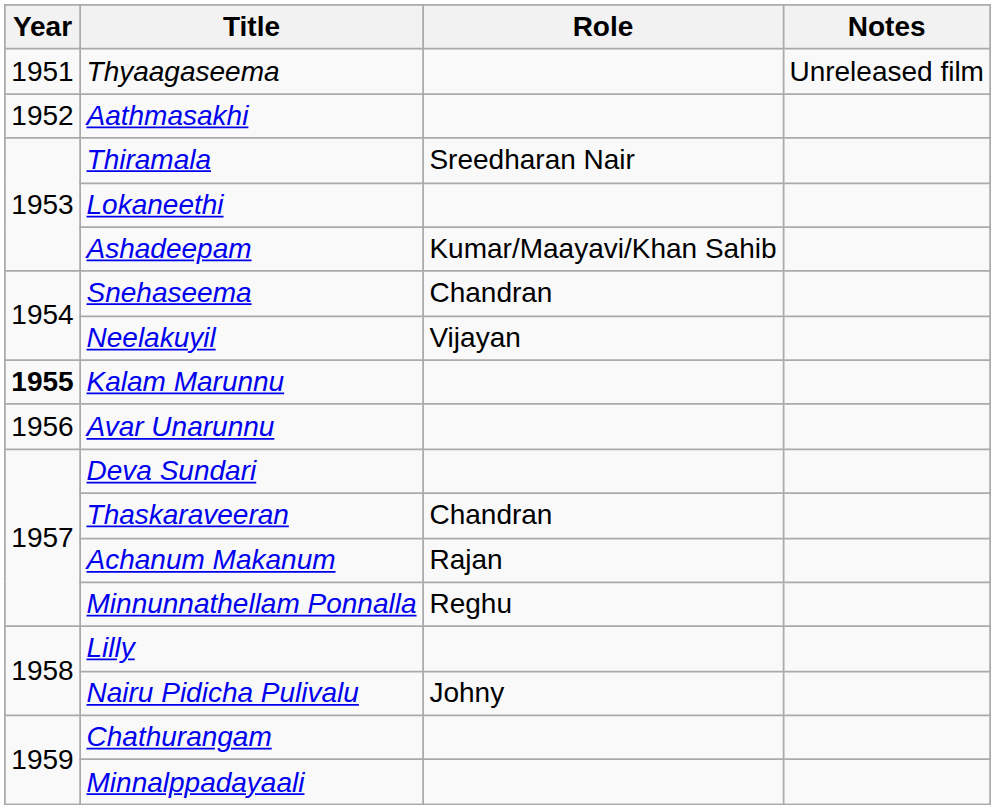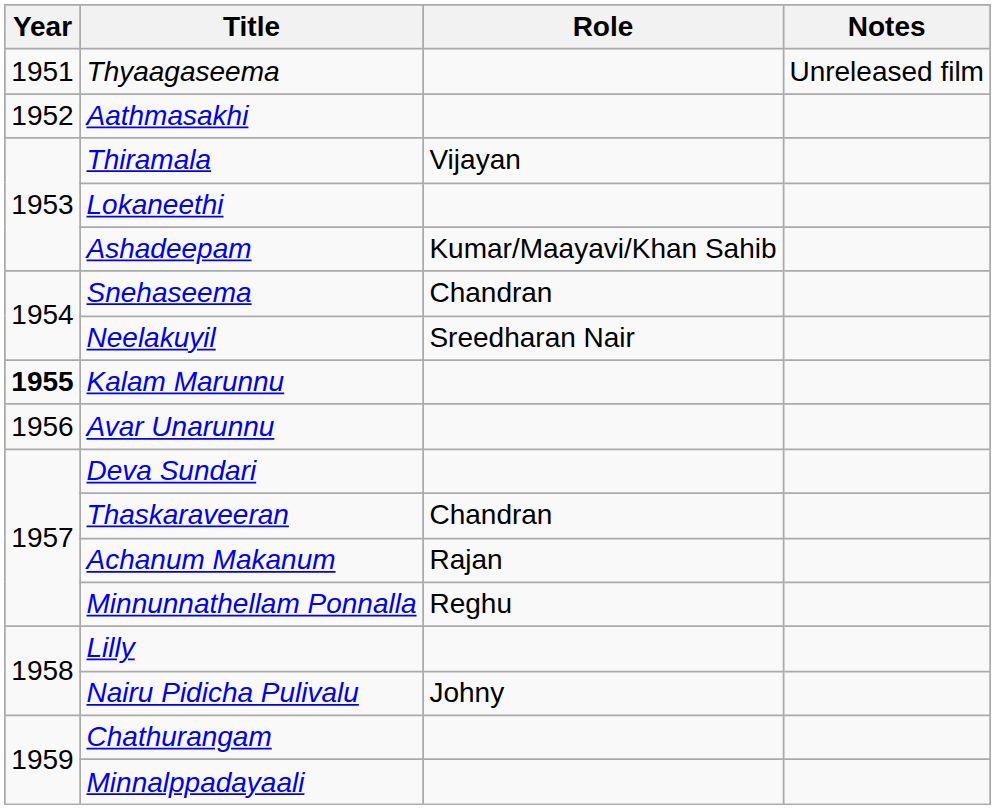Thiramala | Role: Sreedharan Nair -> Vijayan
Neelakuyil | Role: Vijayan -> Sreedharan Nair
